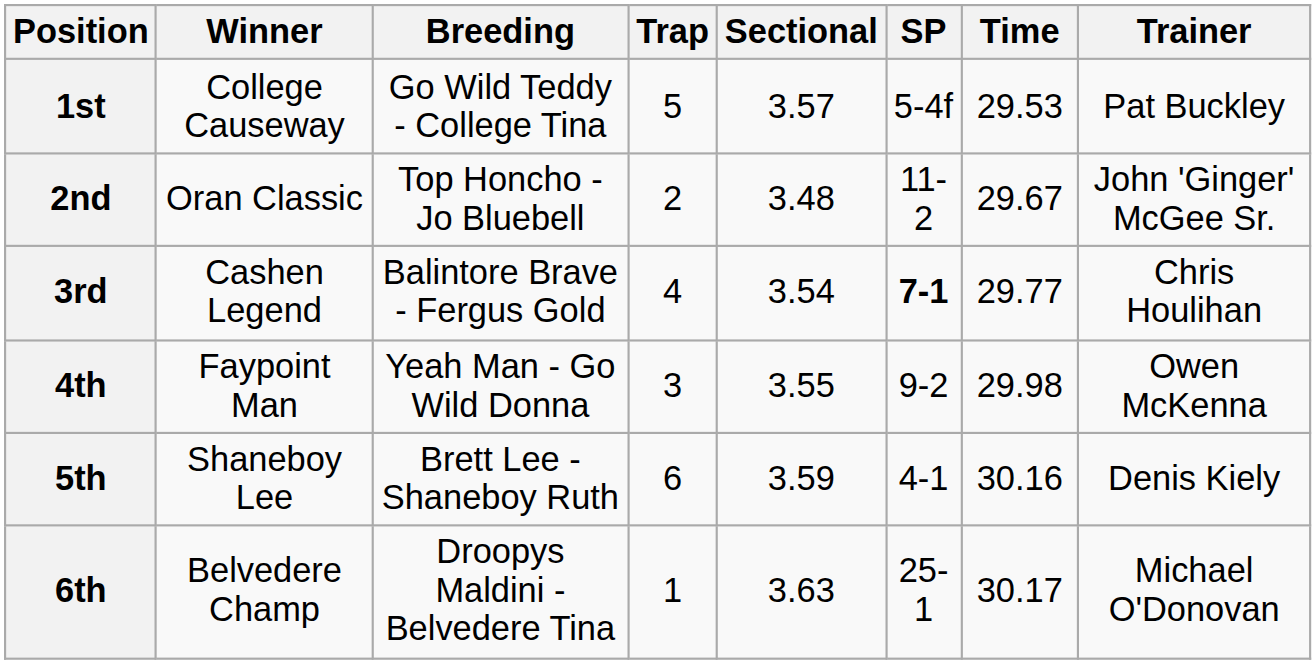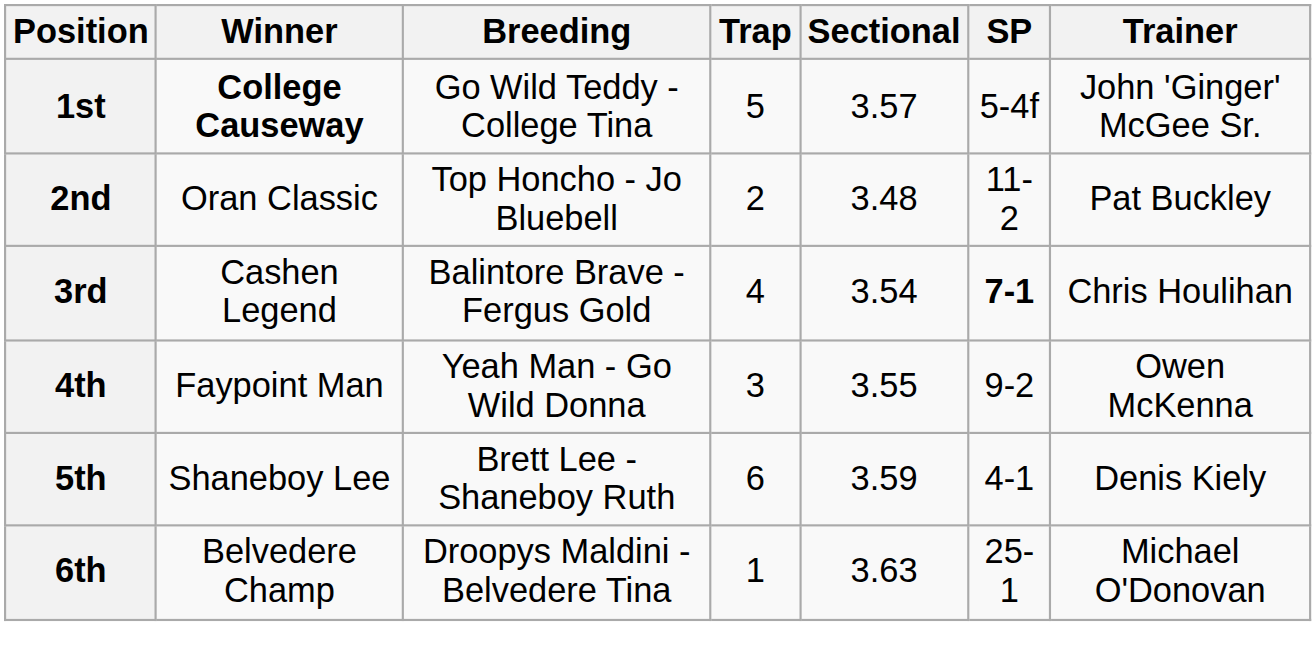- column: Time | 29.53 | 29.67 | 29.77 | 29.98 | 30.16 | 30.17
1st | Winner: normal -> bold
1st | Trainer: Pat Buckley -> John 'Ginger' McGee Sr.
2nd | Trainer: John 'Ginger' McGee Sr. -> Pat Buckley
